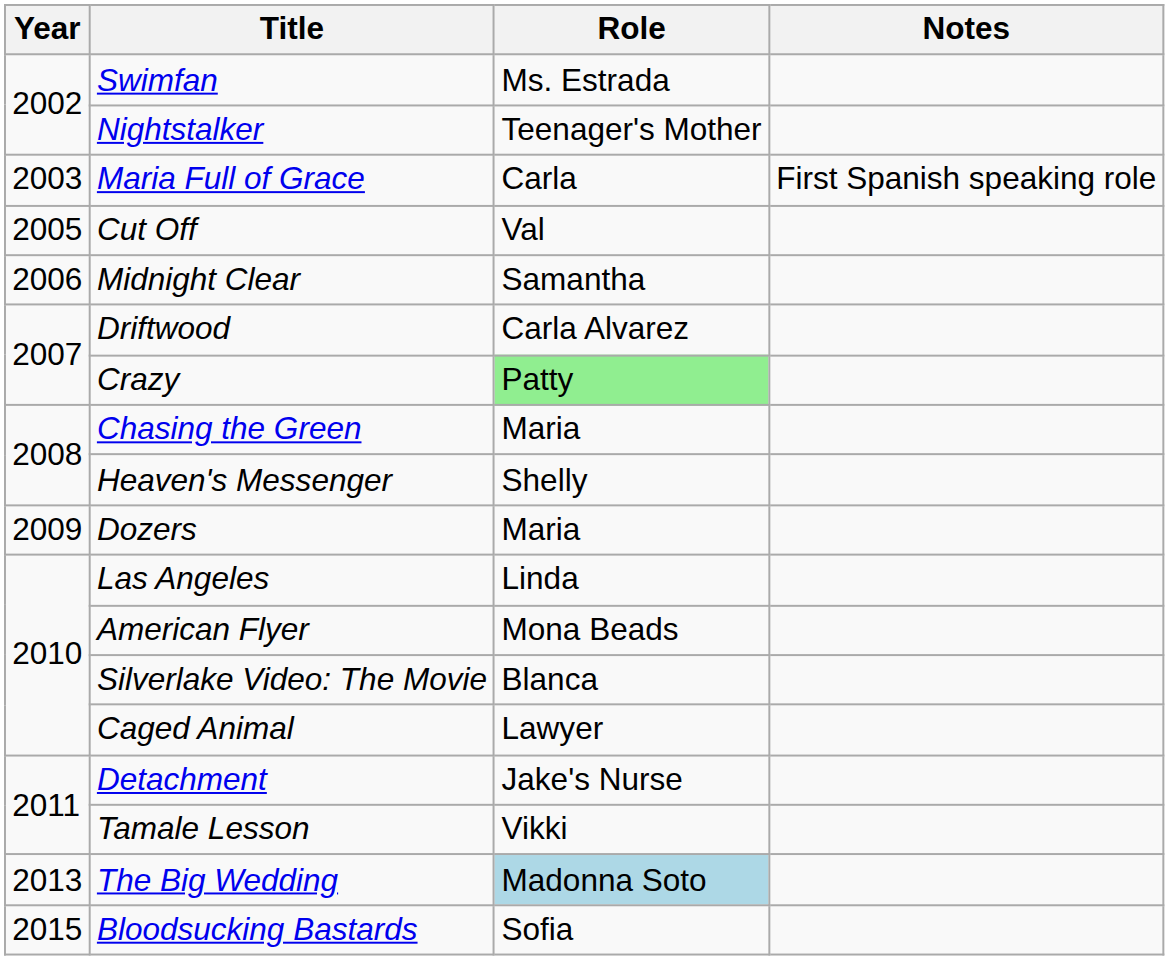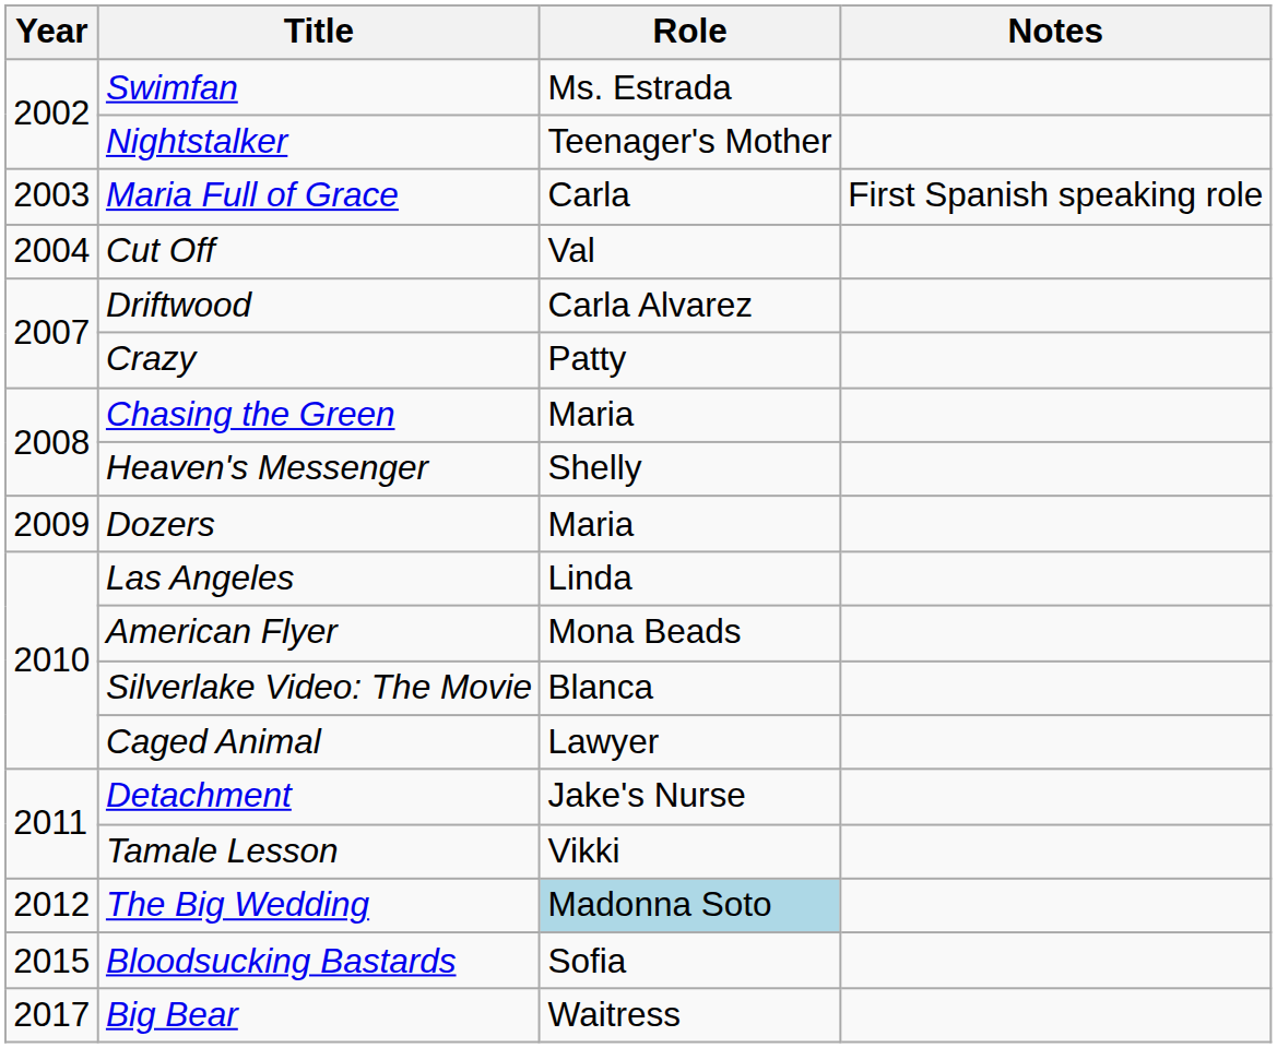Cut Off | Year: 2005 -> 2004
- row: 2006 | Midnight Clear | Samantha
Crazy | Role: lightgreen background -> no background
The Big Wedding | Year: 2013 -> 2012
+ row: 2017 | Big Bear | Waitress
